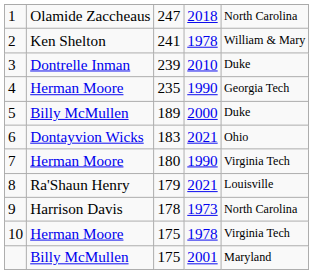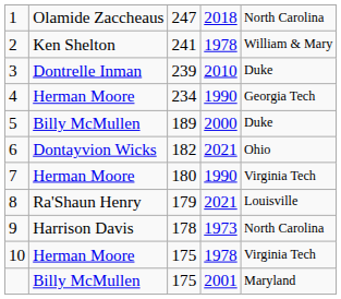4 | column 3: 235 -> 234
6 | column 3: 183 -> 182
